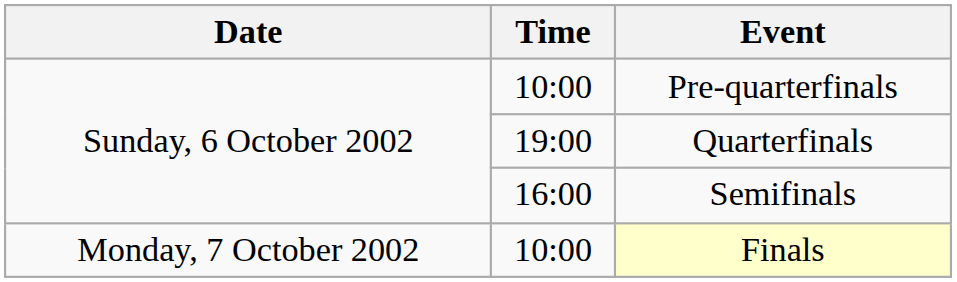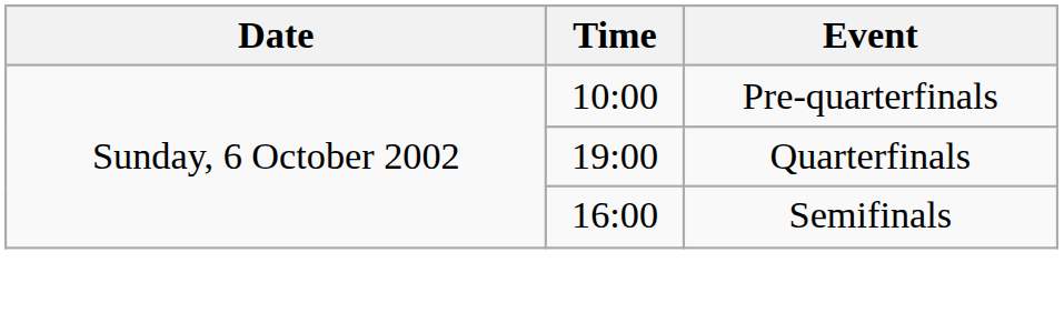- row: Monday, 7 October 2002 | 10:00 | Finals
